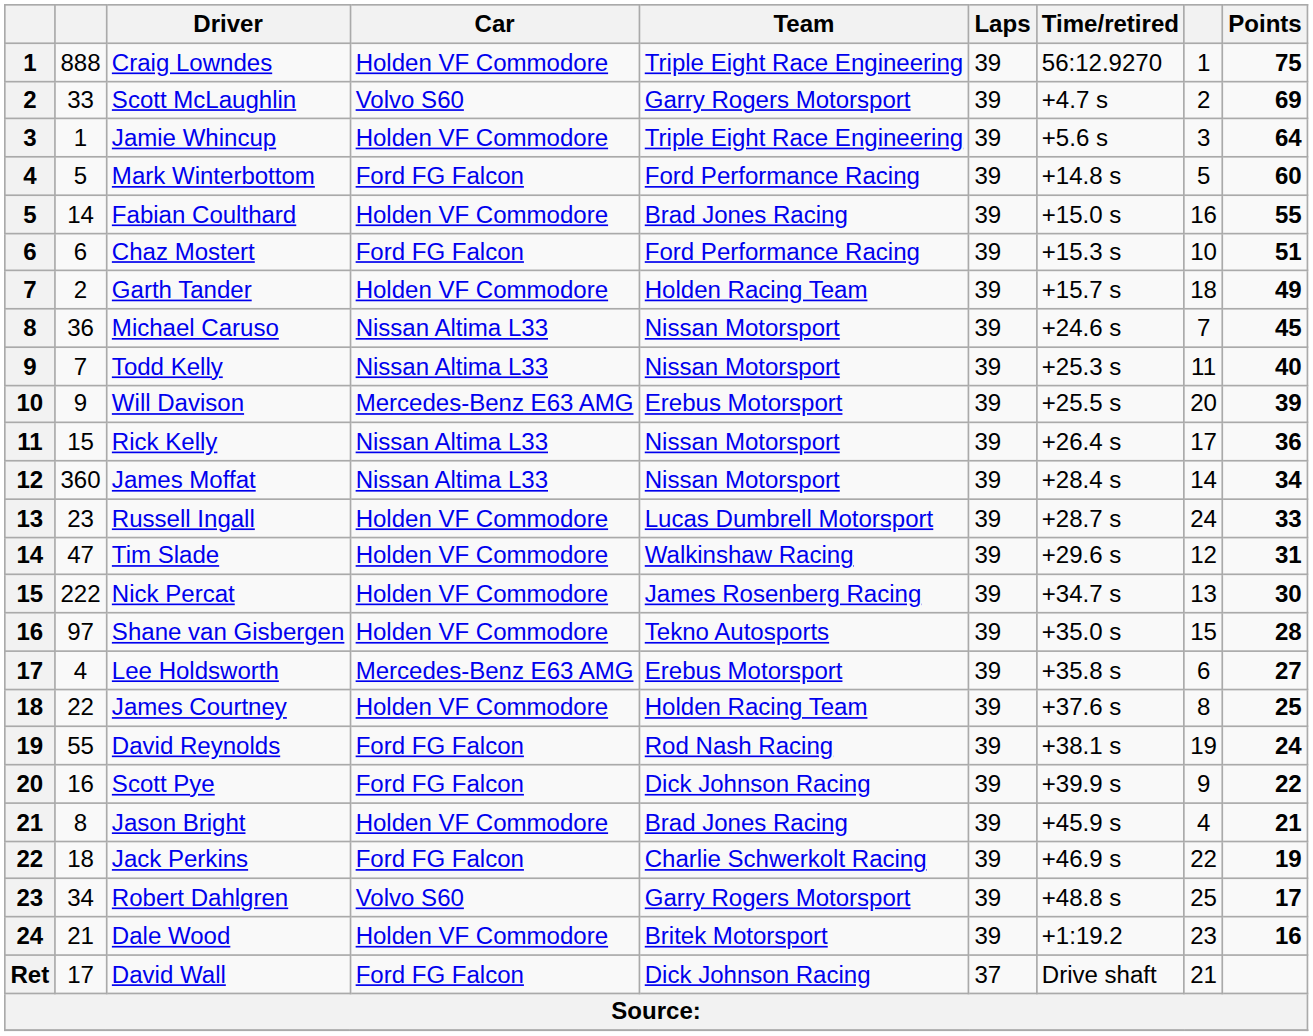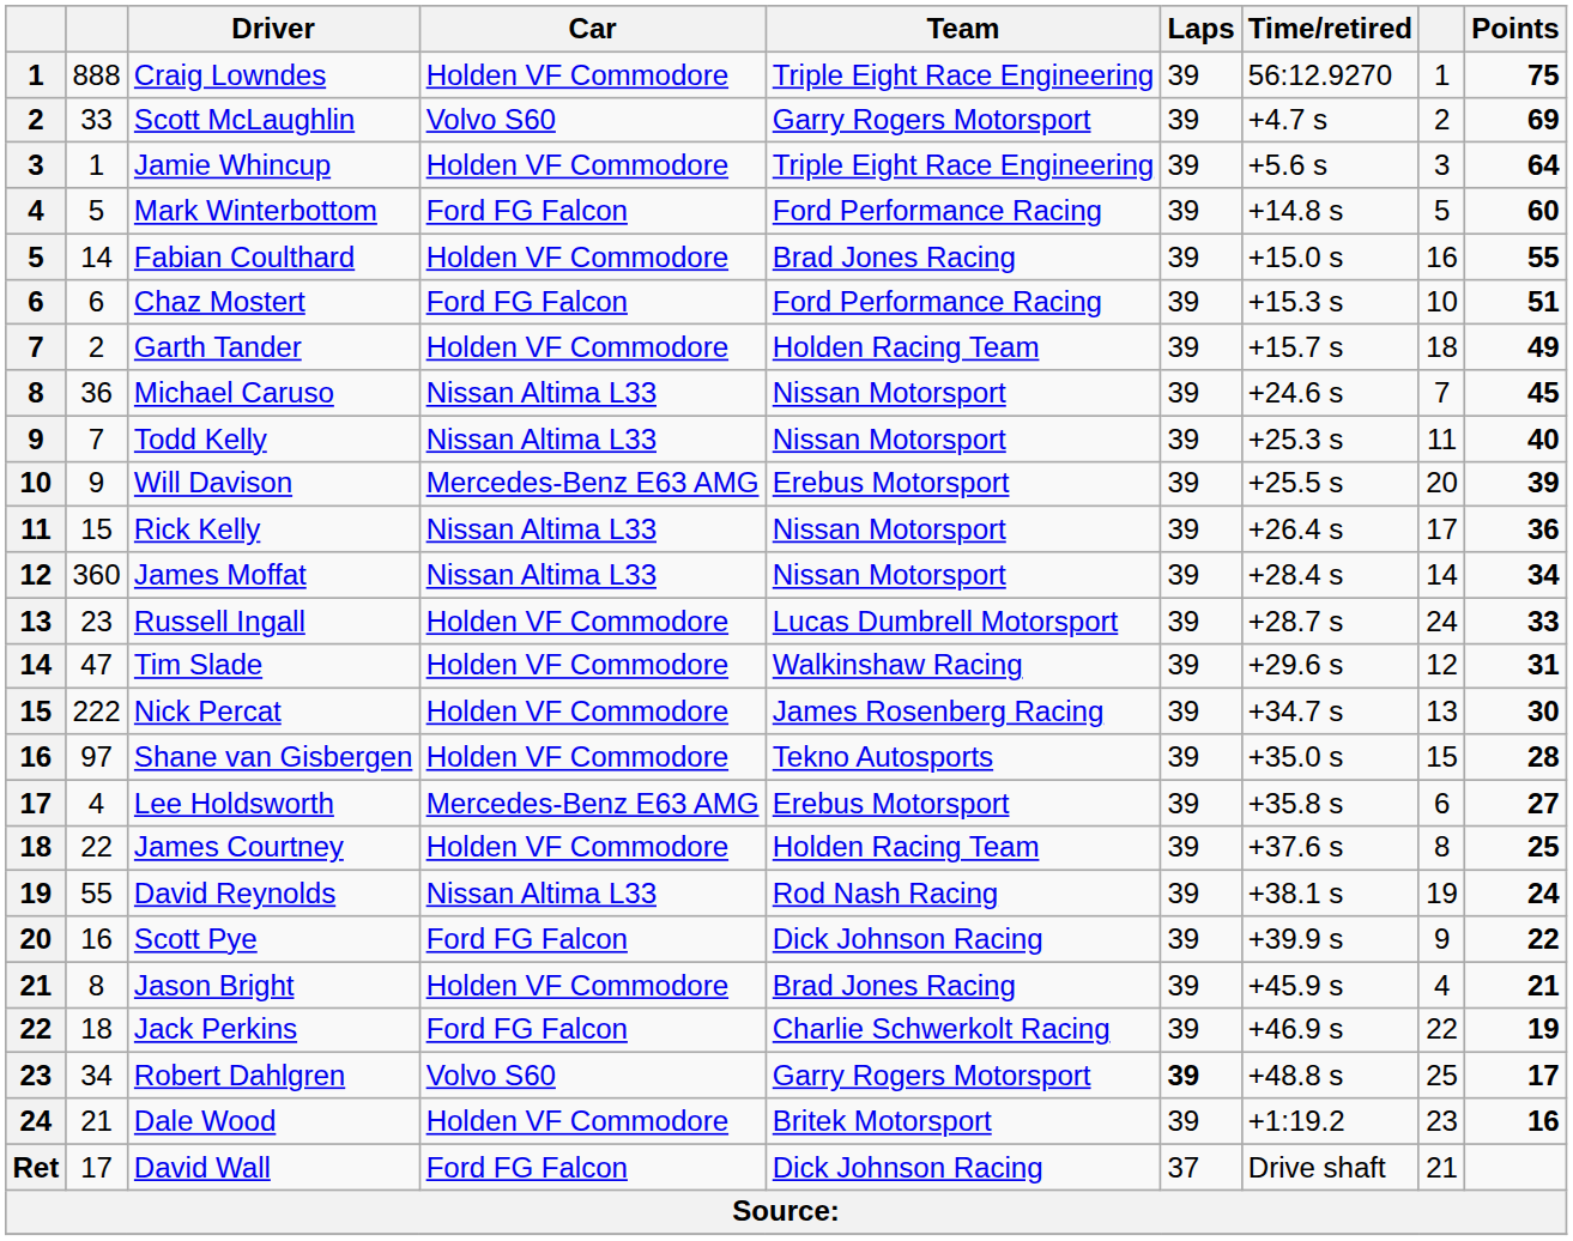David Reynolds | Car: Ford FG Falcon -> Nissan Altima L33
Robert Dahlgren | Laps: normal -> bold
